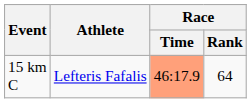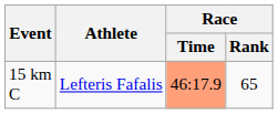15 km C | Race / Rank: 64 -> 65
